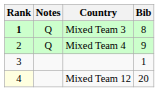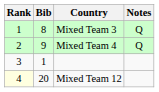columns swapped: Bib <-> Notes
Mixed Team 3 | Rank: bold -> normal
